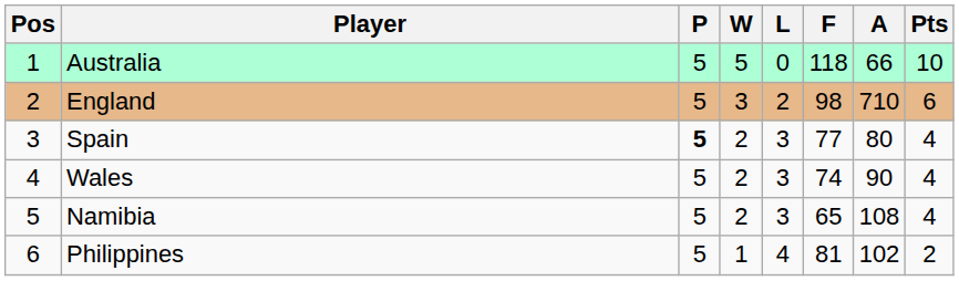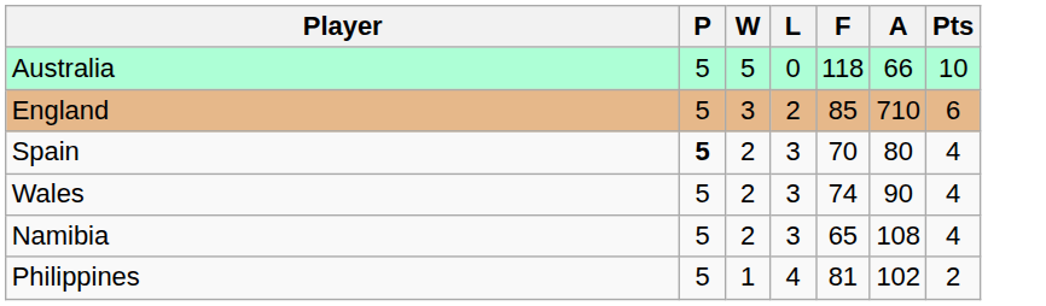- column: Pos | 1 | 2 | 3 | 4 | 5 | 6
England | F: 98 -> 85
Spain | F: 77 -> 70
